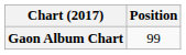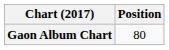Gaon Album Chart | Position: 99 -> 80
